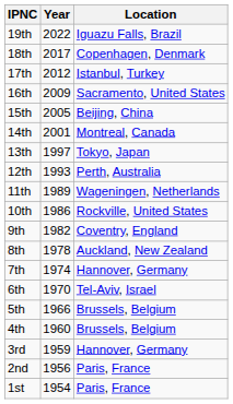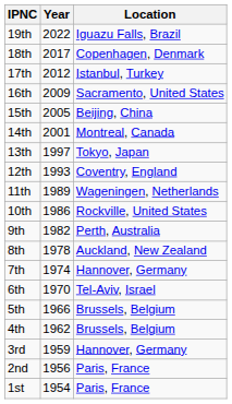12th | Location: Perth, Australia -> Coventry, England
9th | Location: Coventry, England -> Perth, Australia
4th | Year: 1960 -> 1962
